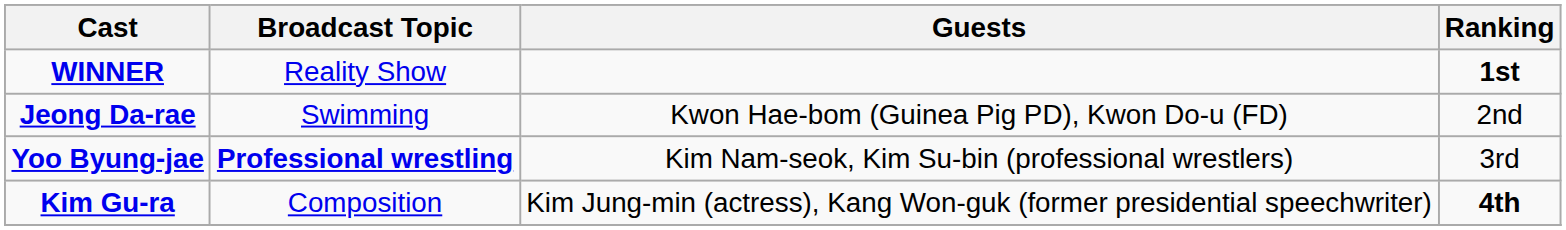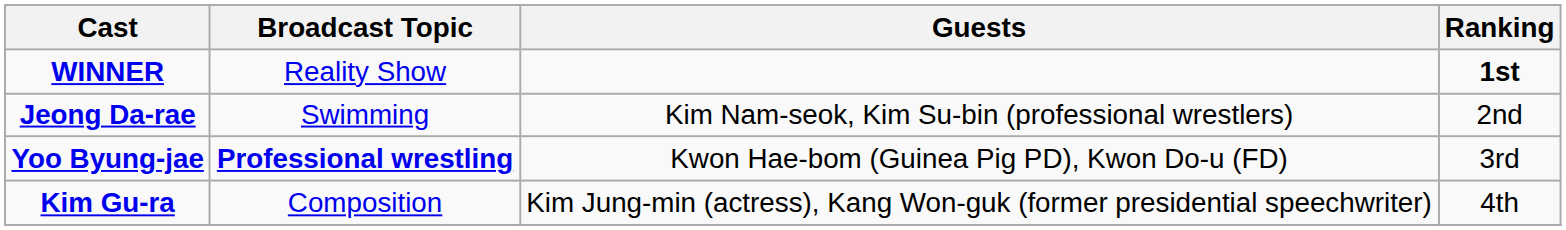Jeong Da-rae | Guests: Kwon Hae-bom (Guinea Pig PD), Kwon Do-u (FD) -> Kim Nam-seok, Kim Su-bin (professional wrestlers)
Yoo Byung-jae | Guests: Kim Nam-seok, Kim Su-bin (professional wrestlers) -> Kwon Hae-bom (Guinea Pig PD), Kwon Do-u (FD)
Kim Gu-ra | Ranking: bold -> normal
